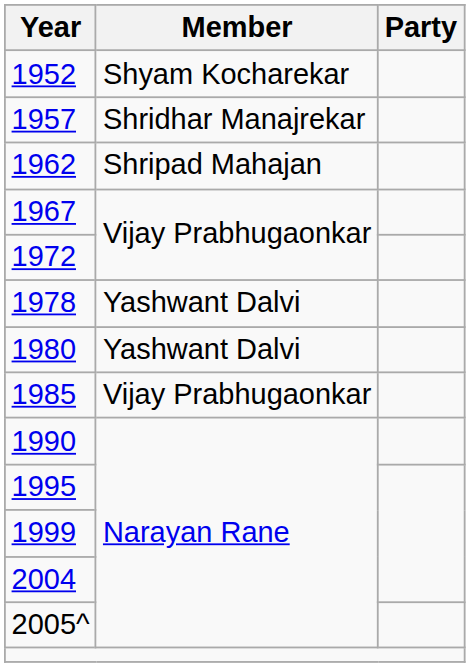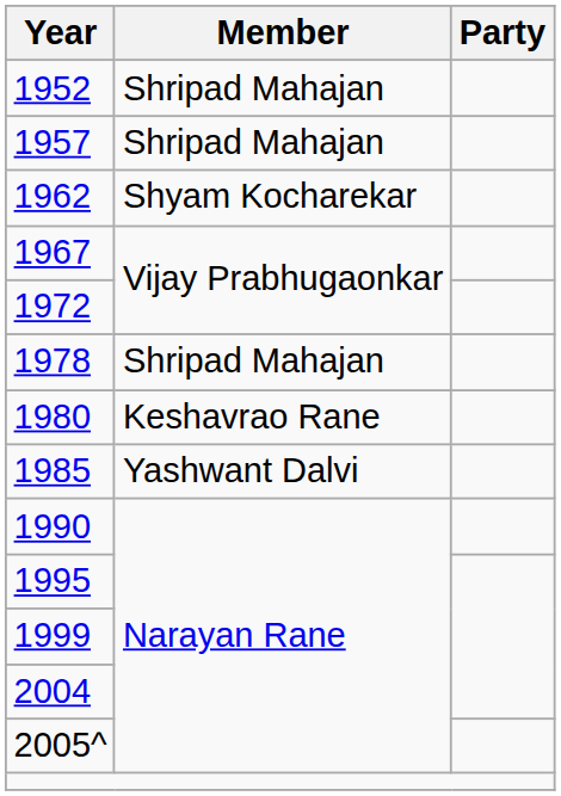1952 | Member: Shyam Kocharekar -> Shripad Mahajan
1957 | Member: Shridhar Manajrekar -> Shripad Mahajan
1962 | Member: Shripad Mahajan -> Shyam Kocharekar
1978 | Member: Yashwant Dalvi -> Shripad Mahajan
1980 | Member: Yashwant Dalvi -> Keshavrao Rane
1985 | Member: Vijay Prabhugaonkar -> Yashwant Dalvi
